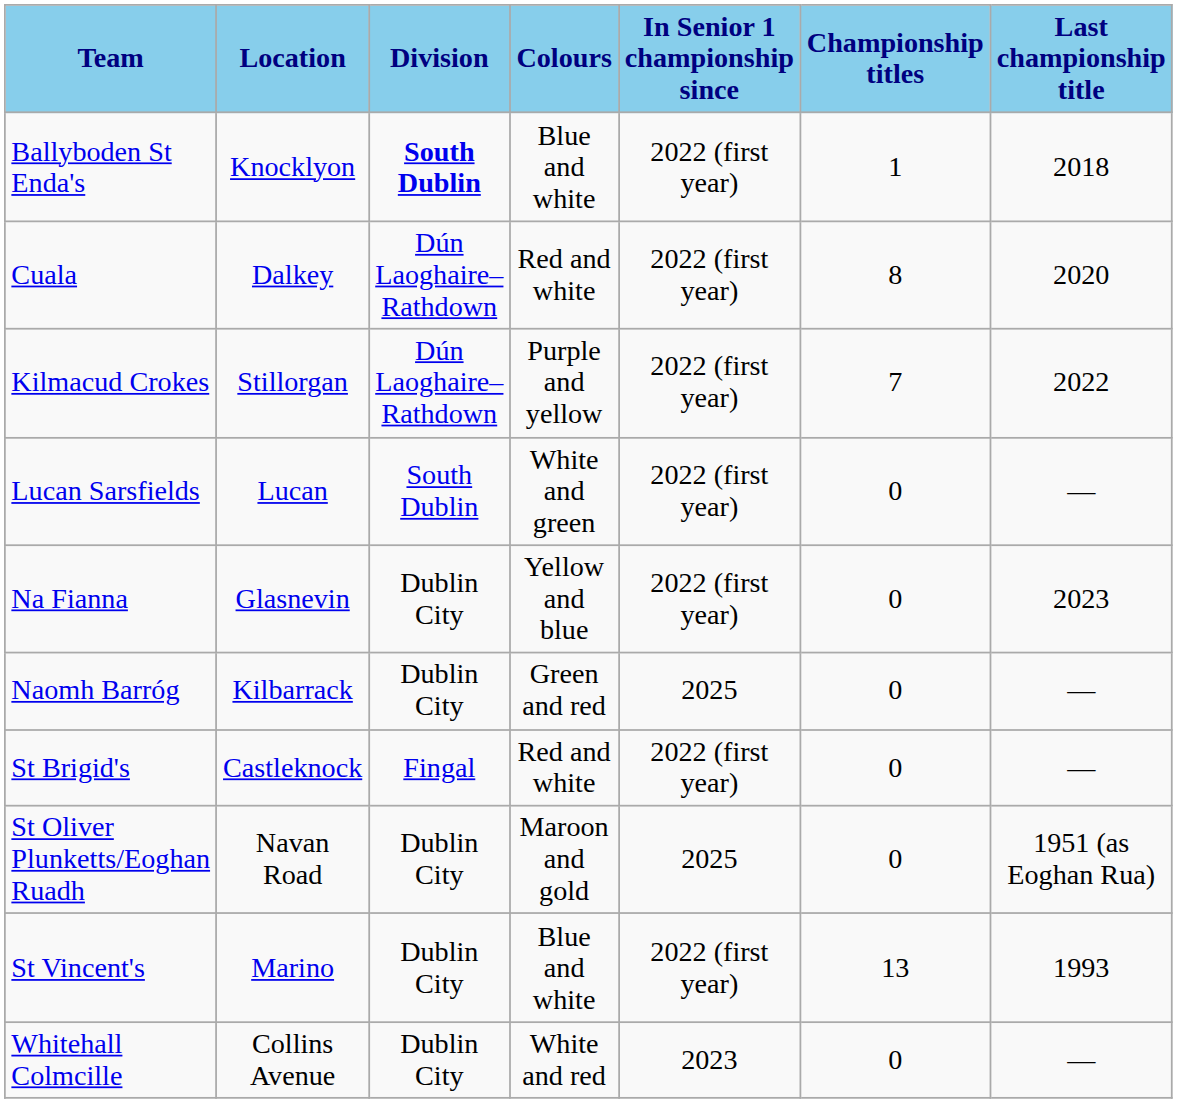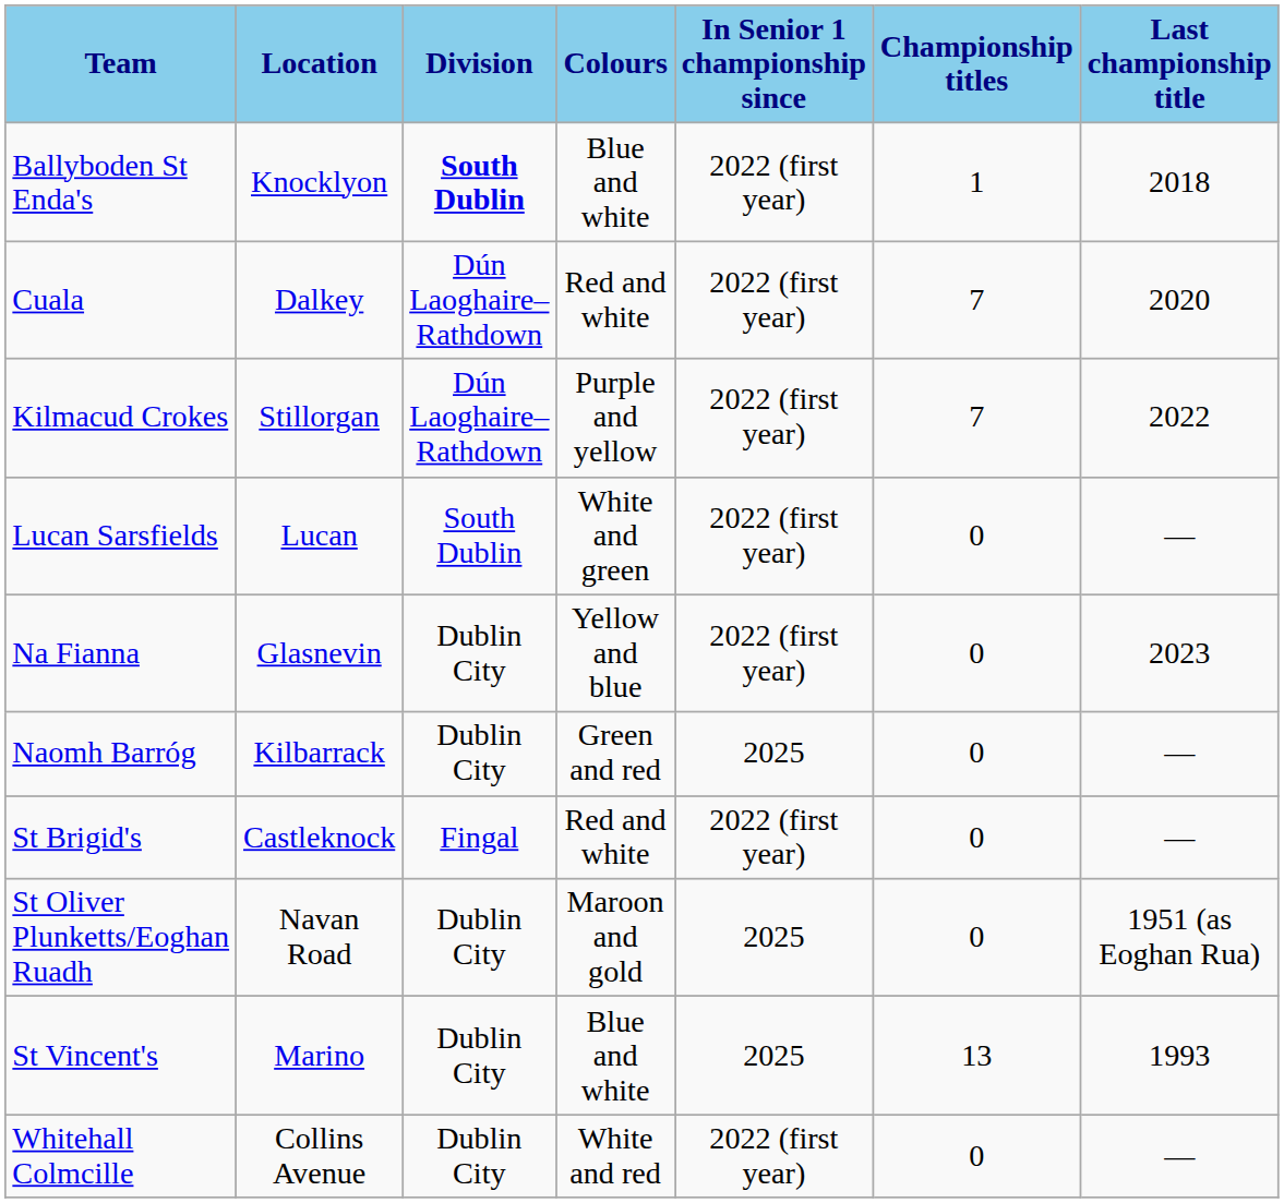Cuala | Championship titles: 8 -> 7
St Vincent's | In Senior 1 championship since: 2022 (first year) -> 2025
Whitehall Colmcille | In Senior 1 championship since: 2023 -> 2022 (first year)
